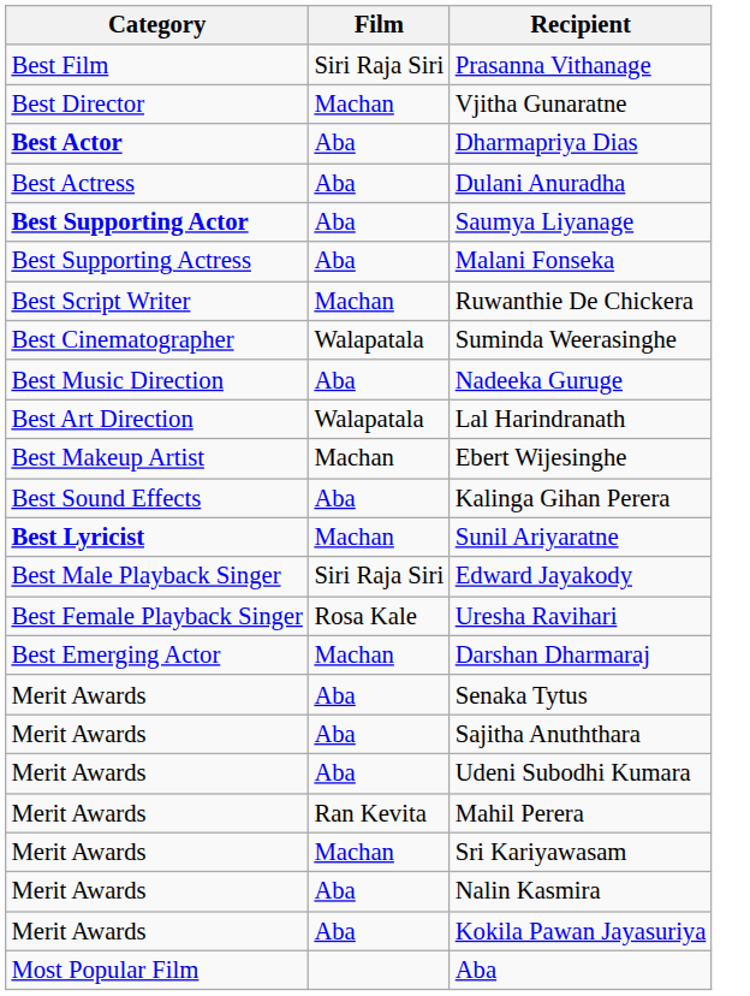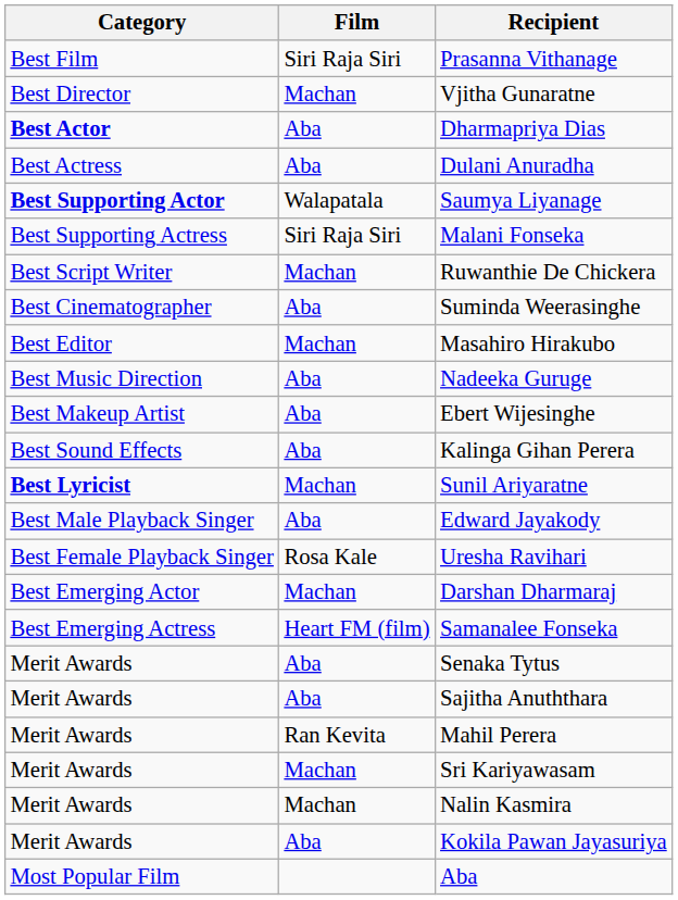Saumya Liyanage | Film: Aba -> Walapatala
Malani Fonseka | Film: Aba -> Siri Raja Siri
Suminda Weerasinghe | Film: Walapatala -> Aba
+ row: Best Editor | Machan | Masahiro Hirakubo
- row: Best Art Direction | Walapatala | Lal Harindranath
Ebert Wijesinghe | Film: Machan -> Aba
Edward Jayakody | Film: Siri Raja Siri -> Aba
+ row: Best Emerging Actress | Heart FM (film) | Samanalee Fonseka
- row: Merit Awards | Aba | Udeni Subodhi Kumara
Nalin Kasmira | Film: Aba -> Machan
